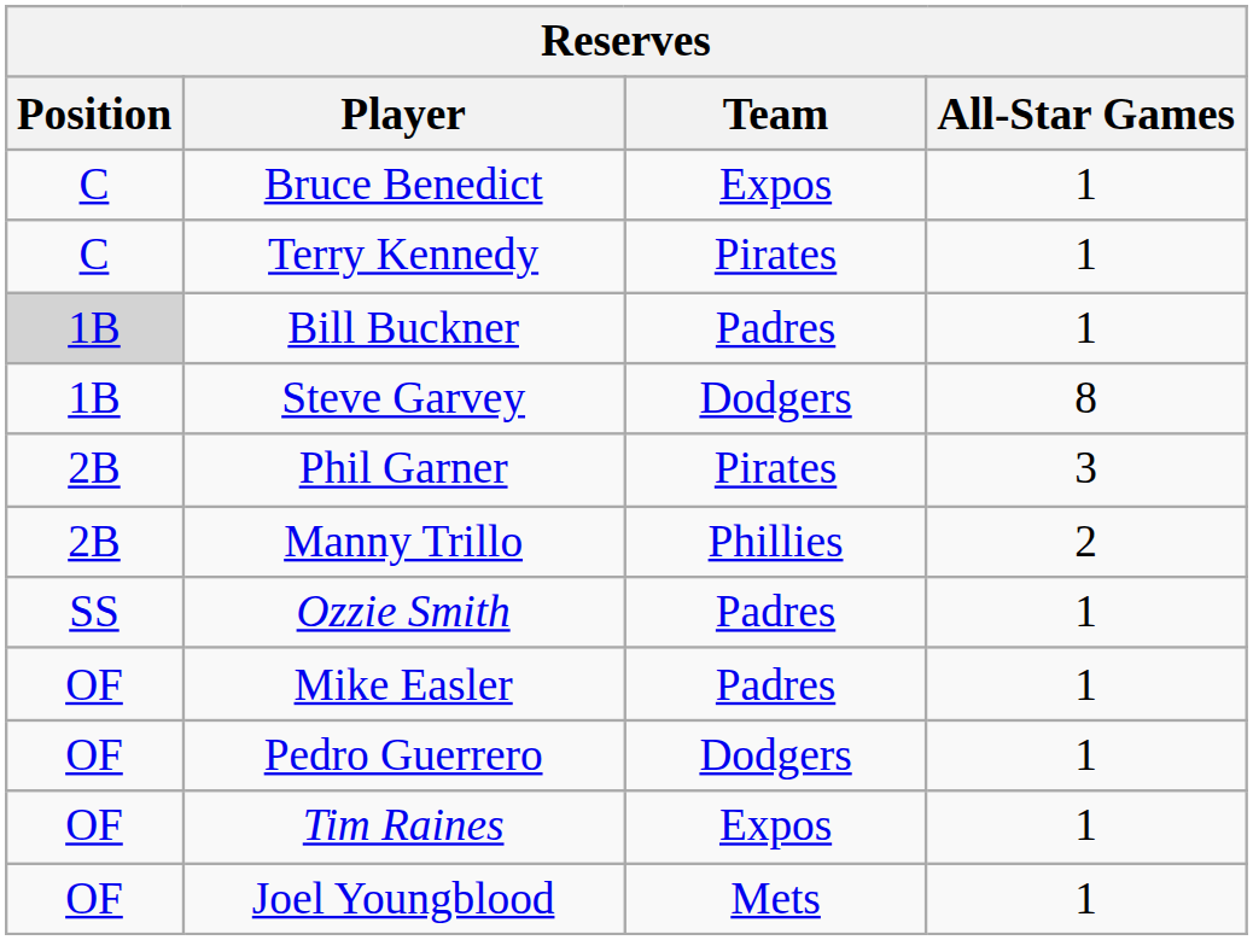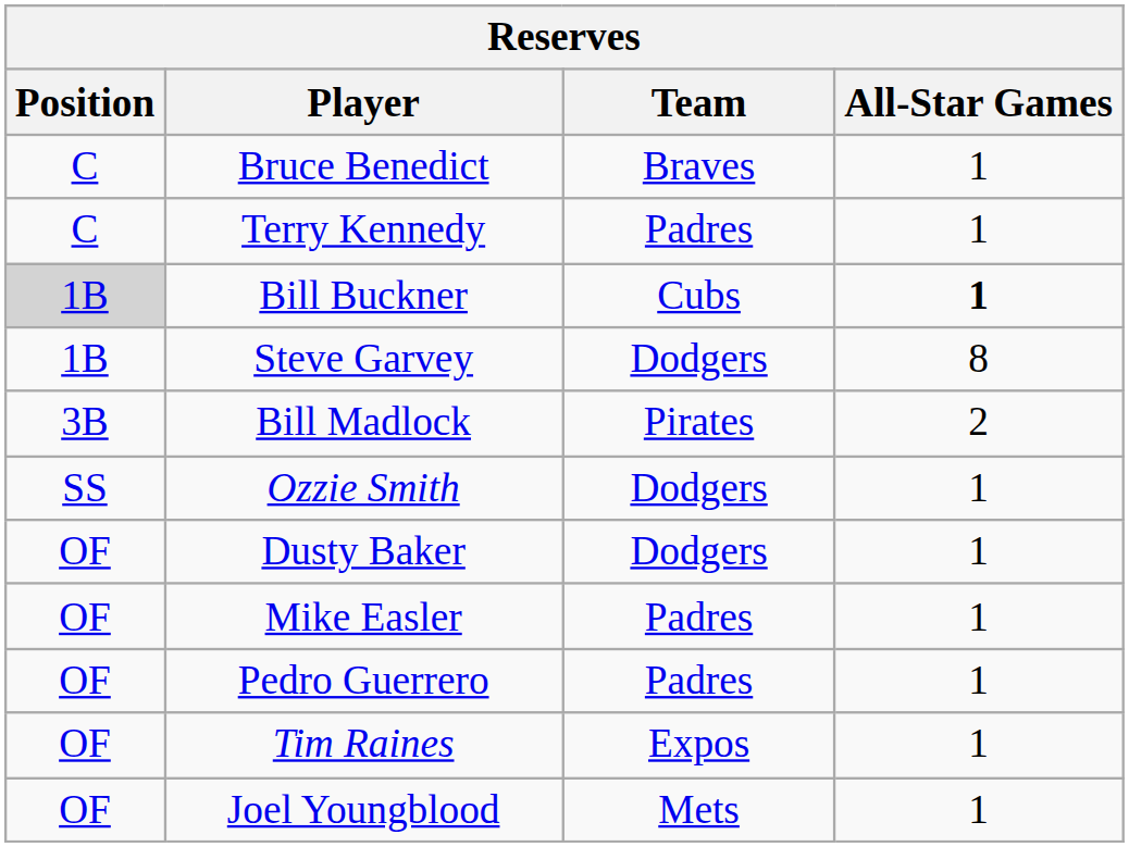Bruce Benedict | Team: Expos -> Braves
Terry Kennedy | Team: Pirates -> Padres
Bill Buckner | Team: Padres -> Cubs
Bill Buckner | All-Star Games: normal -> bold
- row: 2B | Phil Garner | Pirates | 3
- row: 2B | Manny Trillo | Phillies | 2
+ row: 3B | Bill Madlock | Pirates | 2
Ozzie Smith | Team: Padres -> Dodgers
+ row: OF | Dusty Baker | Dodgers | 1
Pedro Guerrero | Team: Dodgers -> Padres
